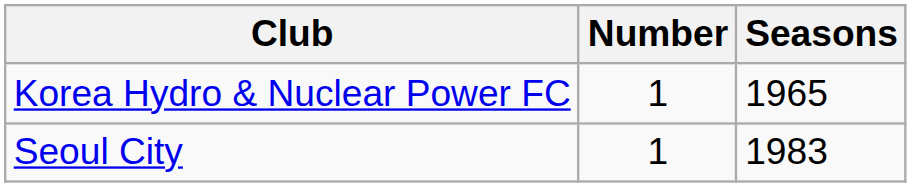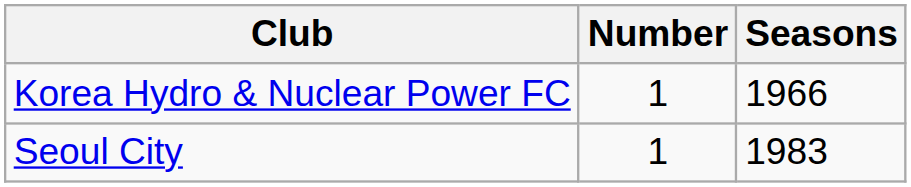Korea Hydro & Nuclear Power FC | Seasons: 1965 -> 1966
